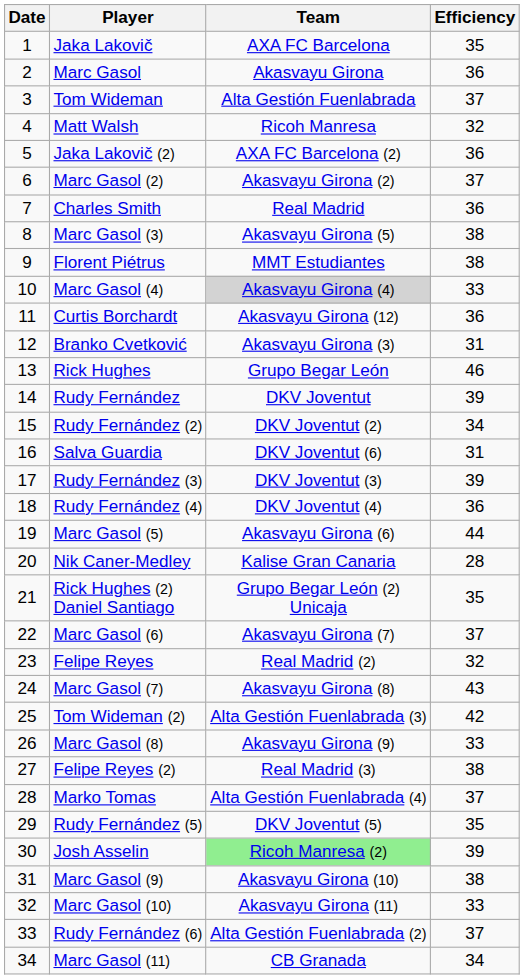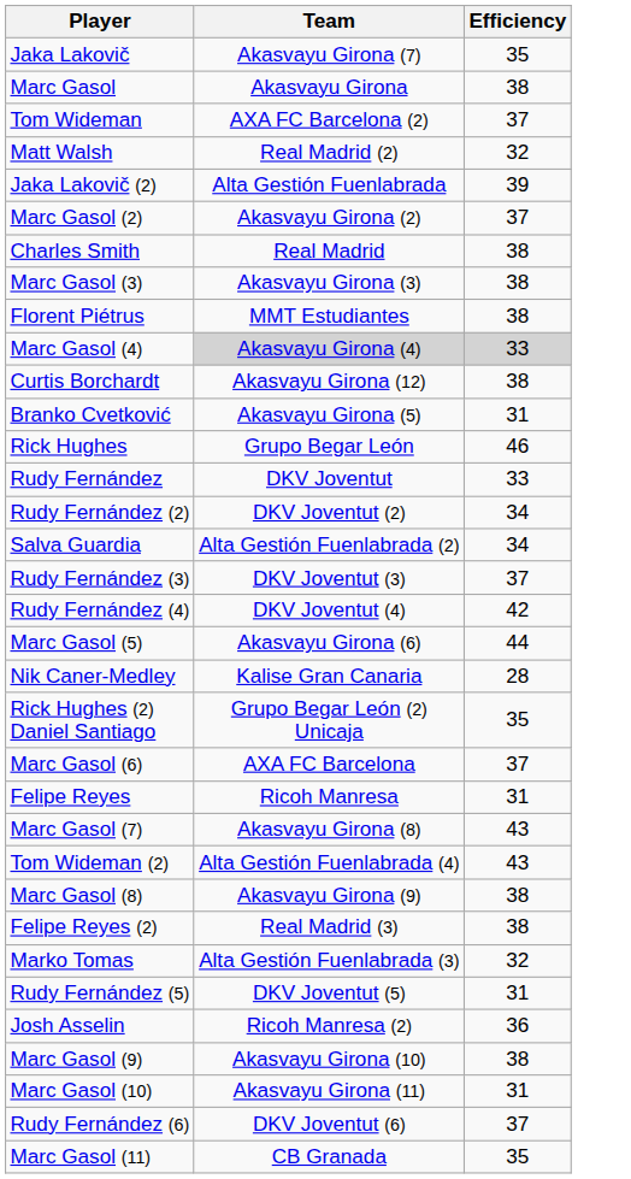- column: Date | 1 | 2 | 3 | 4 | 5 | 6 | 7 | 8 | 9 | 10 | 11 | 12 | 13 | 14 | 15 | 16 | 17 | 18 | 19 | 20 | 21 | 22 | 23 | 24 | 25 | 26 | 27 | 28 | 29 | 30 | 31 | 32 | 33 | 34
Jaka Lakovič | Team: AXA FC Barcelona -> Akasvayu Girona (7)
Marc Gasol | Efficiency: 36 -> 38
Tom Wideman | Team: Alta Gestión Fuenlabrada -> AXA FC Barcelona (2)
Matt Walsh | Team: Ricoh Manresa -> Real Madrid (2)
Jaka Lakovič (2) | Team: AXA FC Barcelona (2) -> Alta Gestión Fuenlabrada
Jaka Lakovič (2) | Efficiency: 36 -> 39
Charles Smith | Efficiency: 36 -> 38
Marc Gasol (3) | Team: Akasvayu Girona (5) -> Akasvayu Girona (3)
Marc Gasol (4) | Efficiency: no background -> lightgrey background
Curtis Borchardt | Efficiency: 36 -> 38
Branko Cvetković | Team: Akasvayu Girona (3) -> Akasvayu Girona (5)
Rudy Fernández | Efficiency: 39 -> 33
Salva Guardia | Team: DKV Joventut (6) -> Alta Gestión Fuenlabrada (2)
Salva Guardia | Efficiency: 31 -> 34
Rudy Fernández (3) | Efficiency: 39 -> 37
Rudy Fernández (4) | Efficiency: 36 -> 42
Marc Gasol (6) | Team: Akasvayu Girona (7) -> AXA FC Barcelona
Felipe Reyes | Team: Real Madrid (2) -> Ricoh Manresa
Felipe Reyes | Efficiency: 32 -> 31
Tom Wideman (2) | Team: Alta Gestión Fuenlabrada (3) -> Alta Gestión Fuenlabrada (4)
Tom Wideman (2) | Efficiency: 42 -> 43
Marc Gasol (8) | Efficiency: 33 -> 38
Marko Tomas | Team: Alta Gestión Fuenlabrada (4) -> Alta Gestión Fuenlabrada (3)
Marko Tomas | Efficiency: 37 -> 32
Rudy Fernández (5) | Efficiency: 35 -> 31
Josh Asselin | Team: lightgreen background -> no background
Josh Asselin | Efficiency: 39 -> 36
Marc Gasol (10) | Efficiency: 33 -> 31
Rudy Fernández (6) | Team: Alta Gestión Fuenlabrada (2) -> DKV Joventut (6)
Marc Gasol (11) | Efficiency: 34 -> 35
